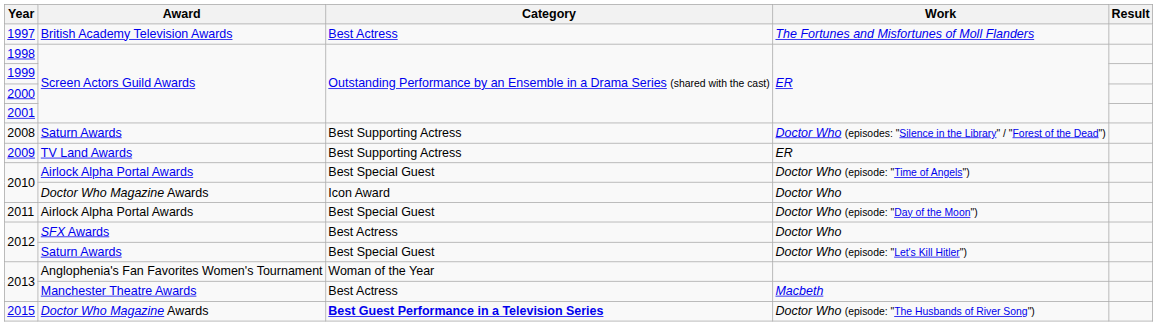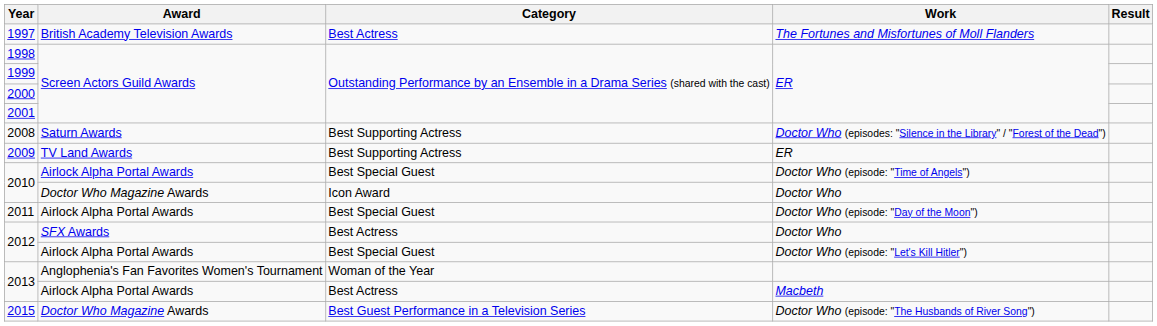2012 / Doctor Who (episode: "Let's Kill Hitler") | Award: Saturn Awards -> Airlock Alpha Portal Awards
2013 / Macbeth | Award: Manchester Theatre Awards -> Airlock Alpha Portal Awards
2015 | Category: bold -> normal
